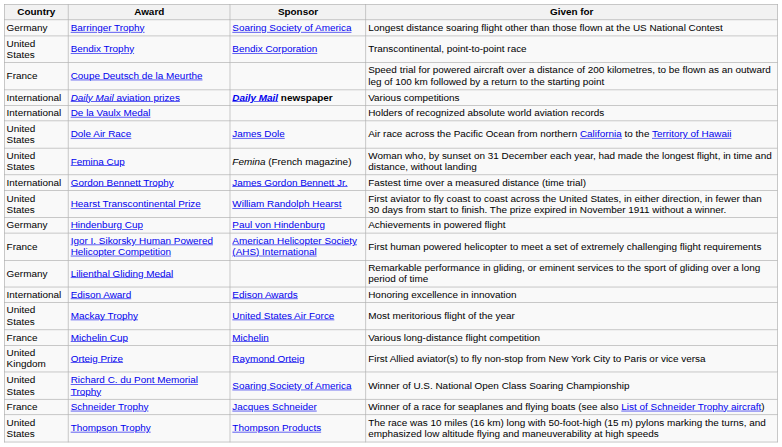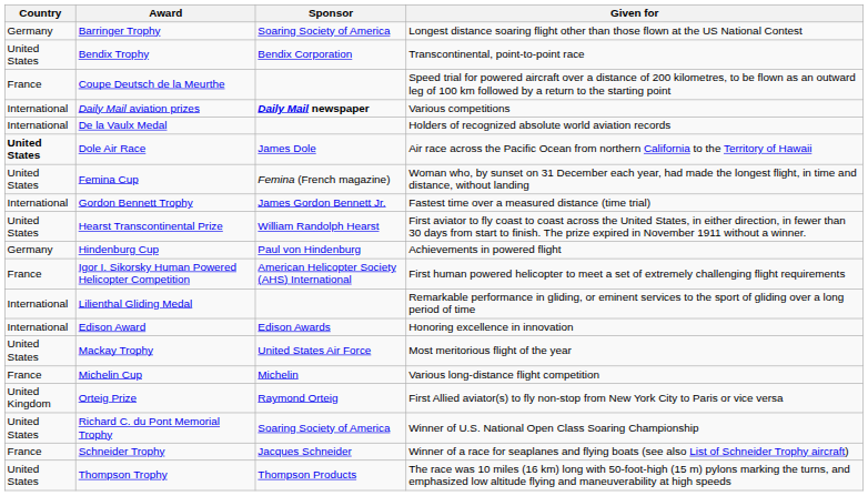Dole Air Race | Country: normal -> bold
Lilienthal Gliding Medal | Country: Germany -> International
